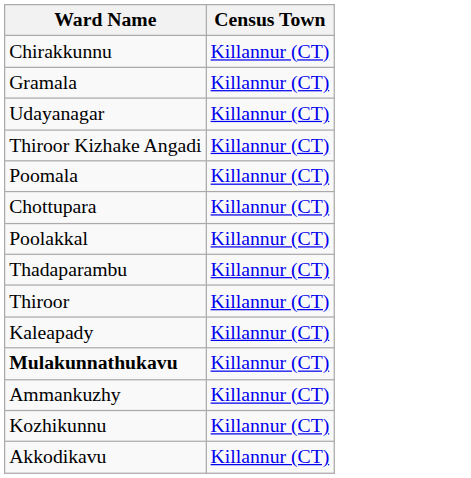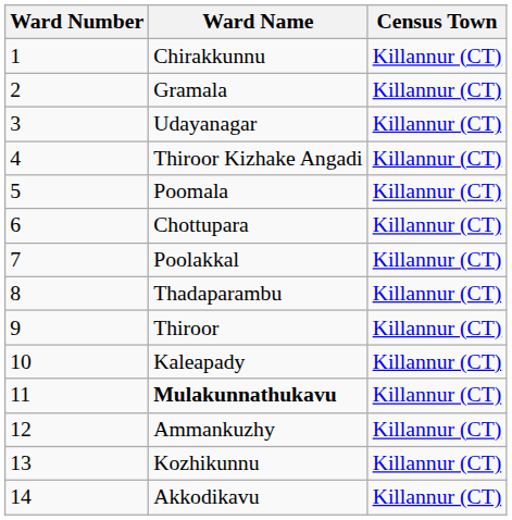+ column: Ward Number | 1 | 2 | 3 | 4 | 5 | 6 | 7 | 8 | 9 | 10 | 11 | 12 | 13 | 14
